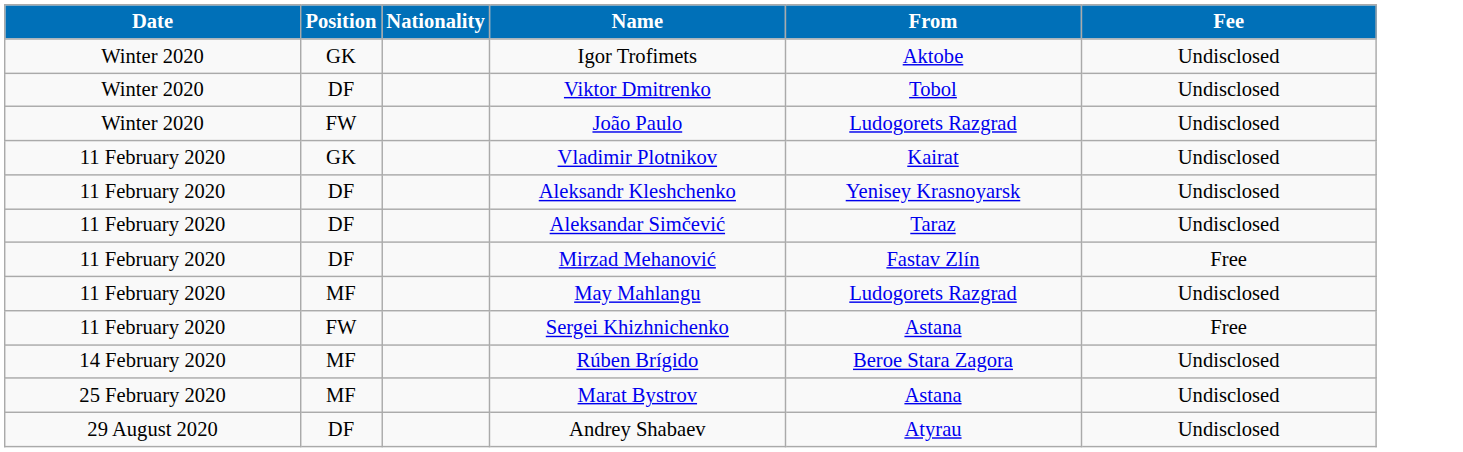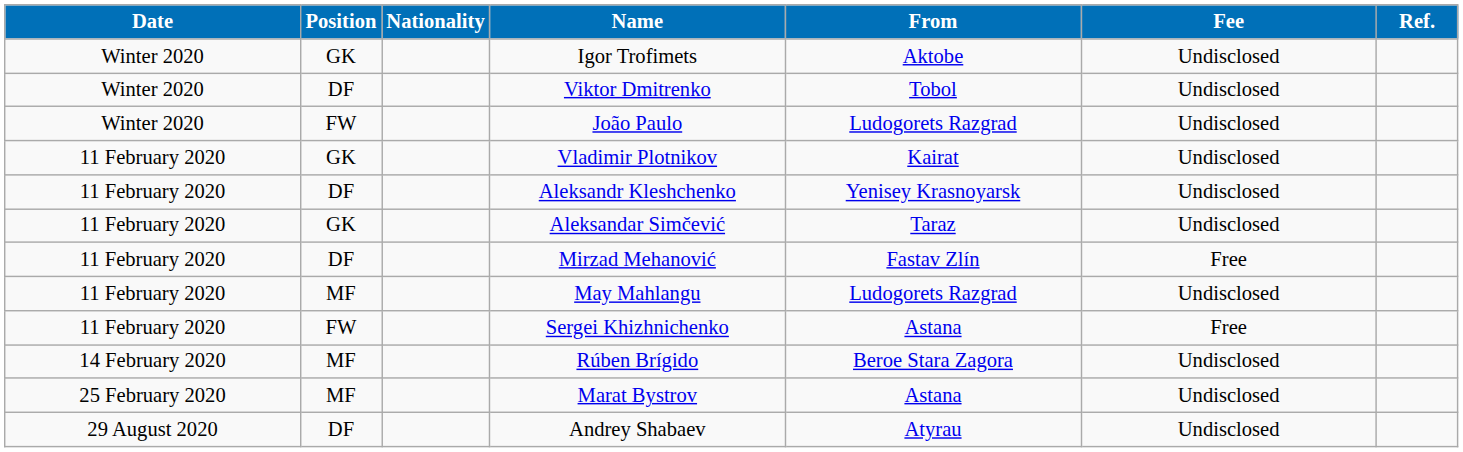+ column: Ref.
Aleksandar Simčević | Position: DF -> GK
